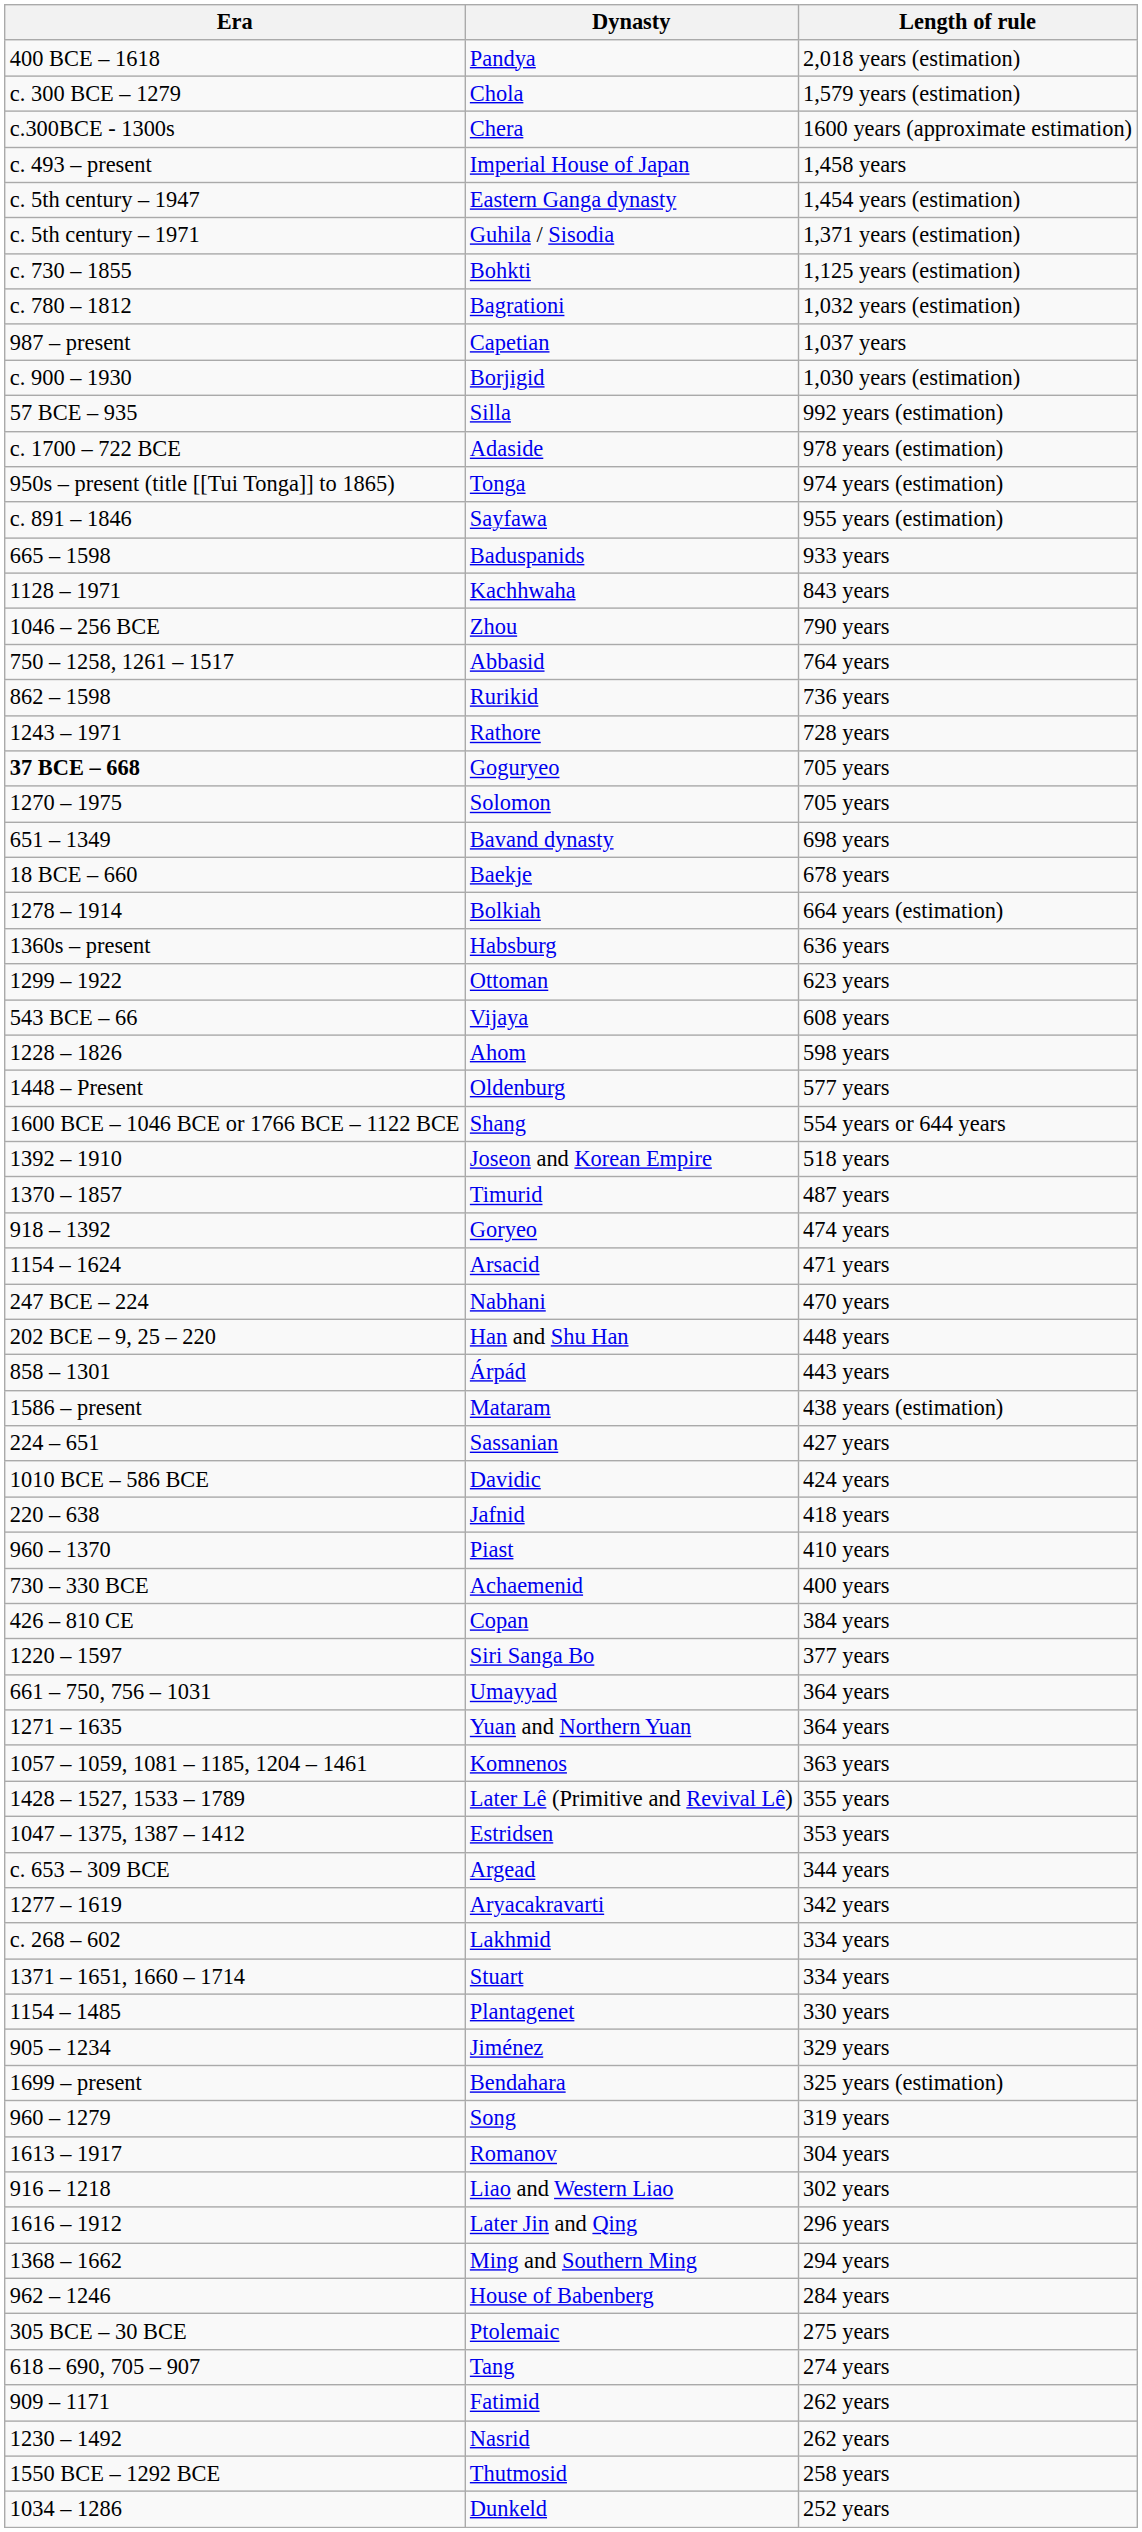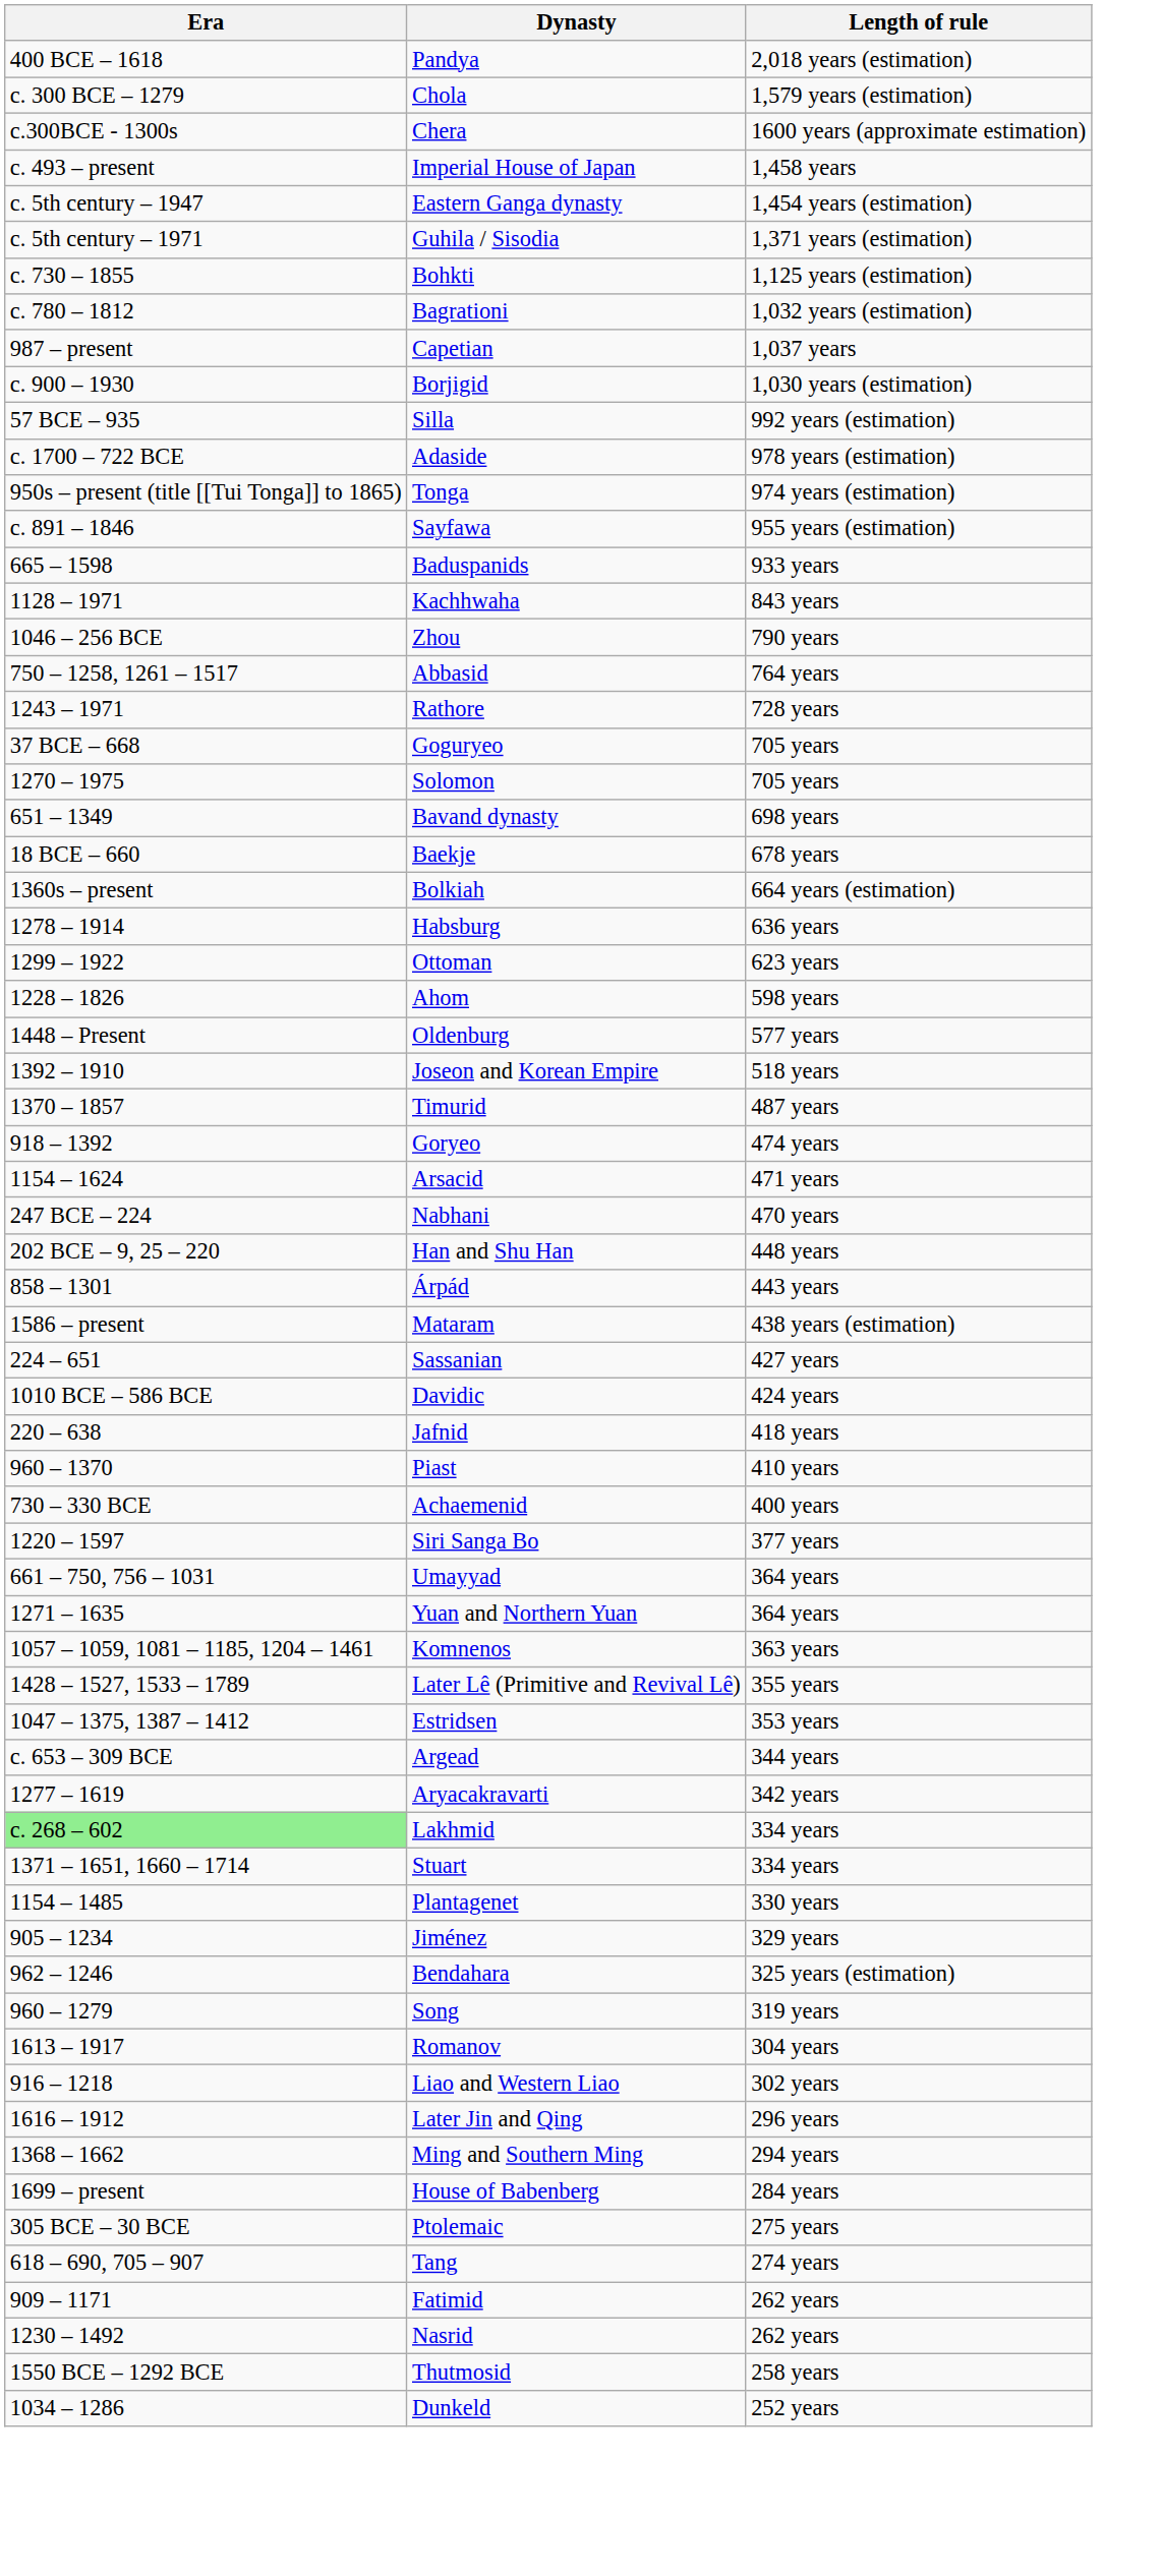- row: 862 – 1598 | Rurikid | 736 years
Goguryeo | Era: bold -> normal
Bolkiah | Era: 1278 – 1914 -> 1360s – present
Habsburg | Era: 1360s – present -> 1278 – 1914
- row: 543 BCE – 66 | Vijaya | 608 years
- row: 1600 BCE – 1046 BCE or 1766 BCE – 1122 BCE | Shang | 554 years or 644 years
- row: 426 – 810 CE | Copan | 384 years
Lakhmid | Era: no background -> lightgreen background
Bendahara | Era: 1699 – present -> 962 – 1246
House of Babenberg | Era: 962 – 1246 -> 1699 – present
